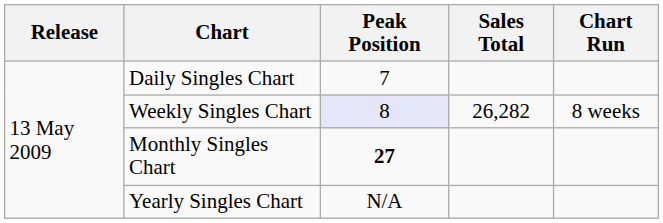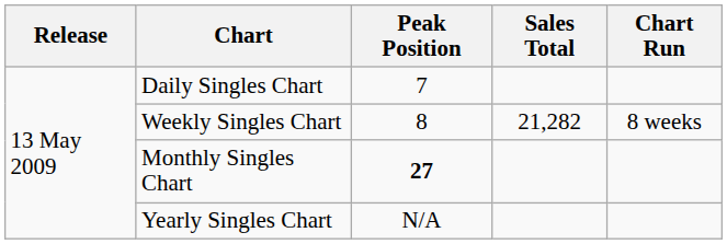Weekly Singles Chart | Peak Position: lavender background -> no background
Weekly Singles Chart | Sales Total: 26,282 -> 21,282
